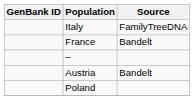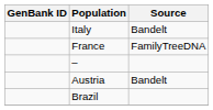Italy | Source: FamilyTreeDNA -> Bandelt
France | Source: Bandelt -> FamilyTreeDNA
- row: Poland
+ row: Brazil
